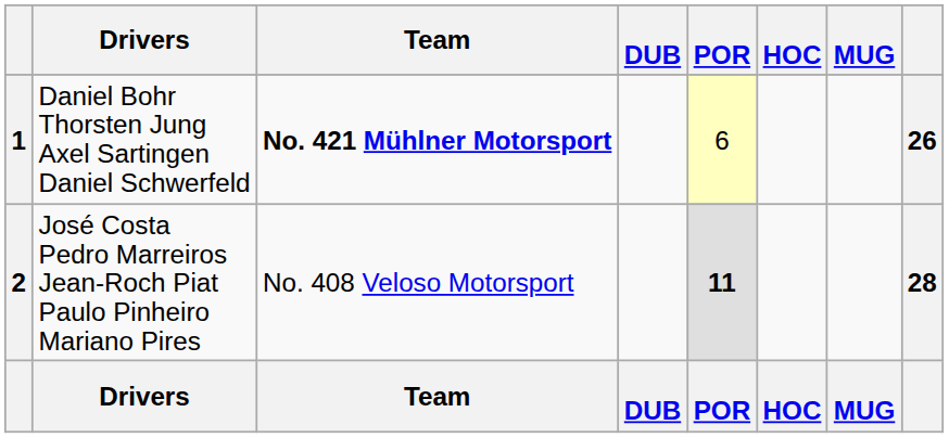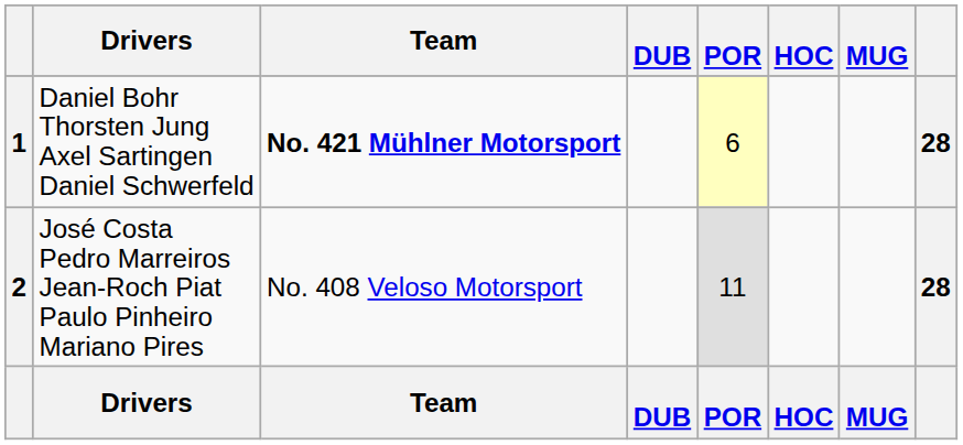1 | column 8: 26 -> 28
2 | POR: bold -> normal
